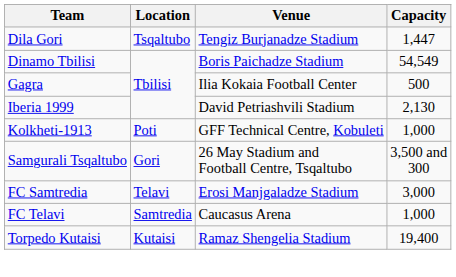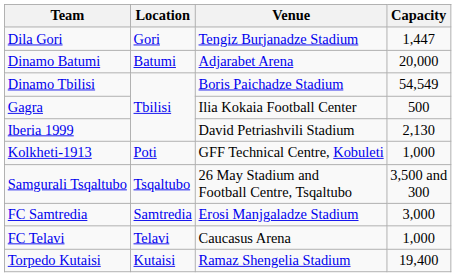Dila Gori | Location: Tsqaltubo -> Gori
+ row: Dinamo Batumi | Batumi | Adjarabet Arena | 20,000
Samgurali Tsqaltubo | Location: Gori -> Tsqaltubo
FC Samtredia | Location: Telavi -> Samtredia
FC Telavi | Location: Samtredia -> Telavi
